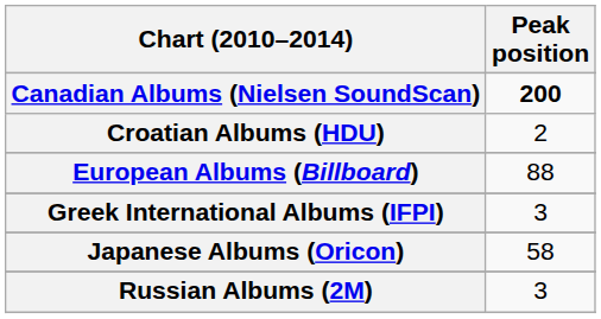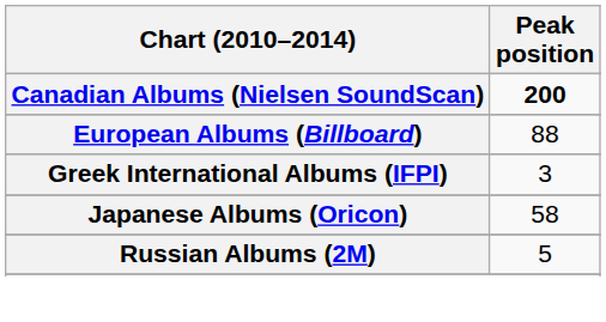- row: Croatian Albums (HDU) | 2
Russian Albums (2M) | Peak position: 3 -> 5
